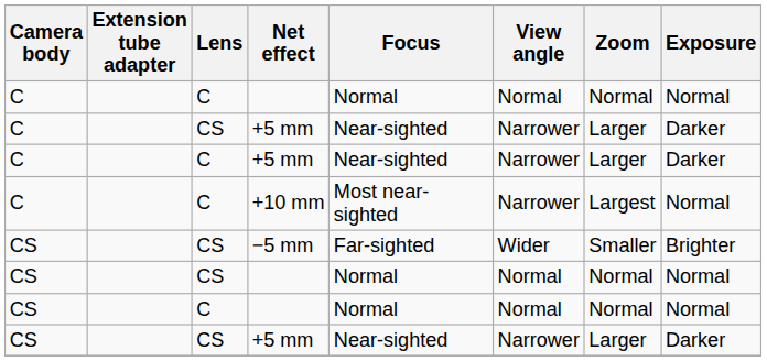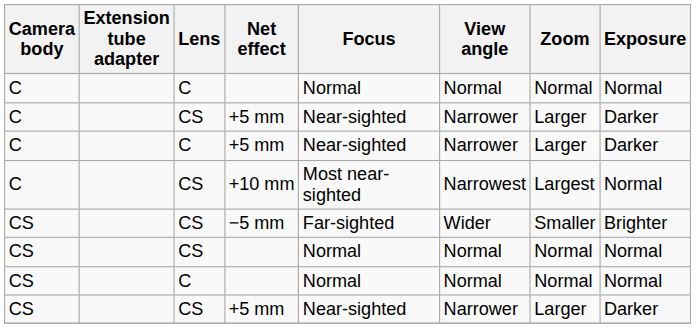+10 mm | Lens: C -> CS
+10 mm | View angle: Narrower -> Narrowest
